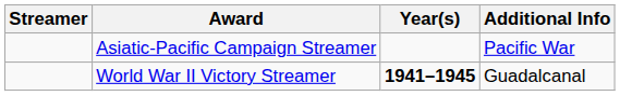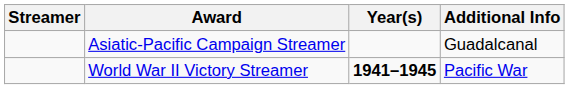Asiatic-Pacific Campaign Streamer | Additional Info: Pacific War -> Guadalcanal
World War II Victory Streamer | Additional Info: Guadalcanal -> Pacific War
